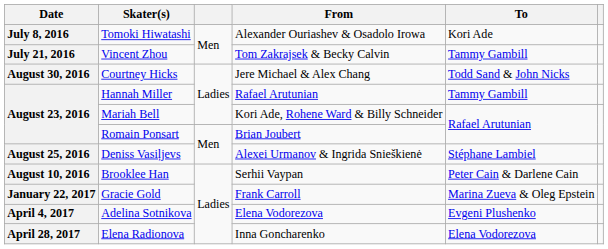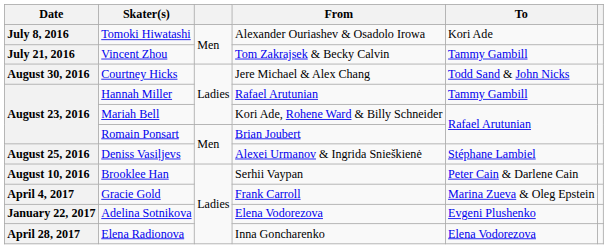Gracie Gold | Date: January 22, 2017 -> April 4, 2017
Adelina Sotnikova | Date: April 4, 2017 -> January 22, 2017
